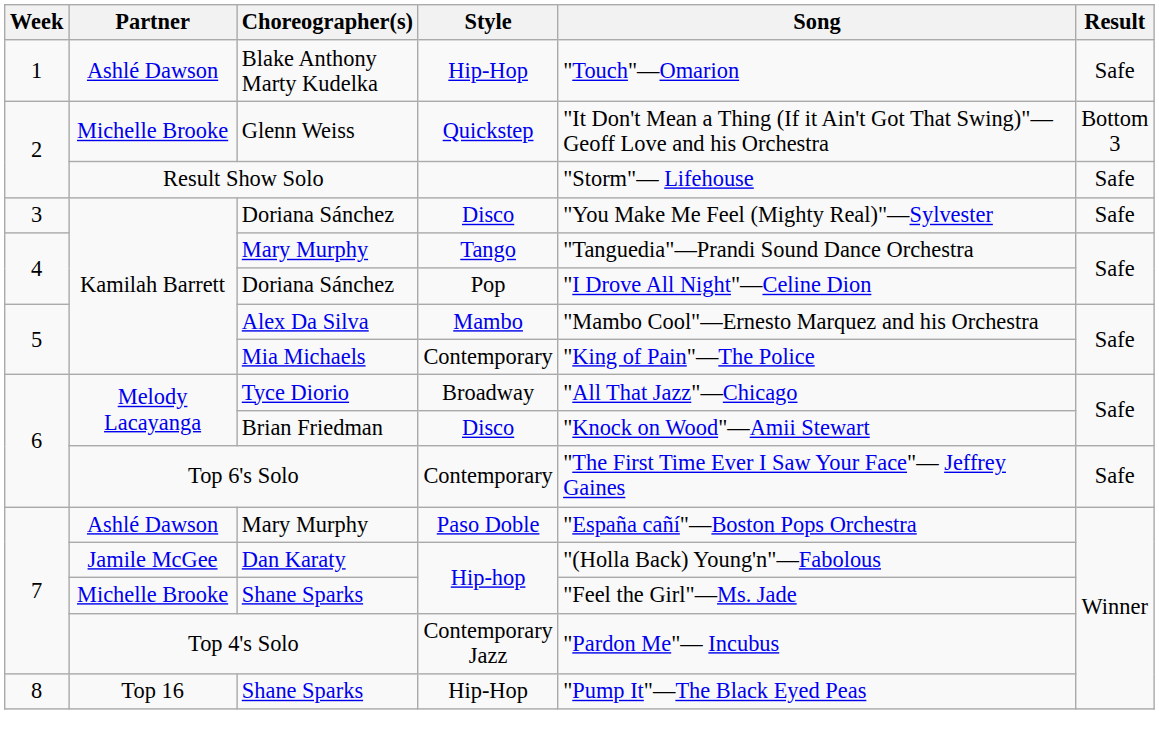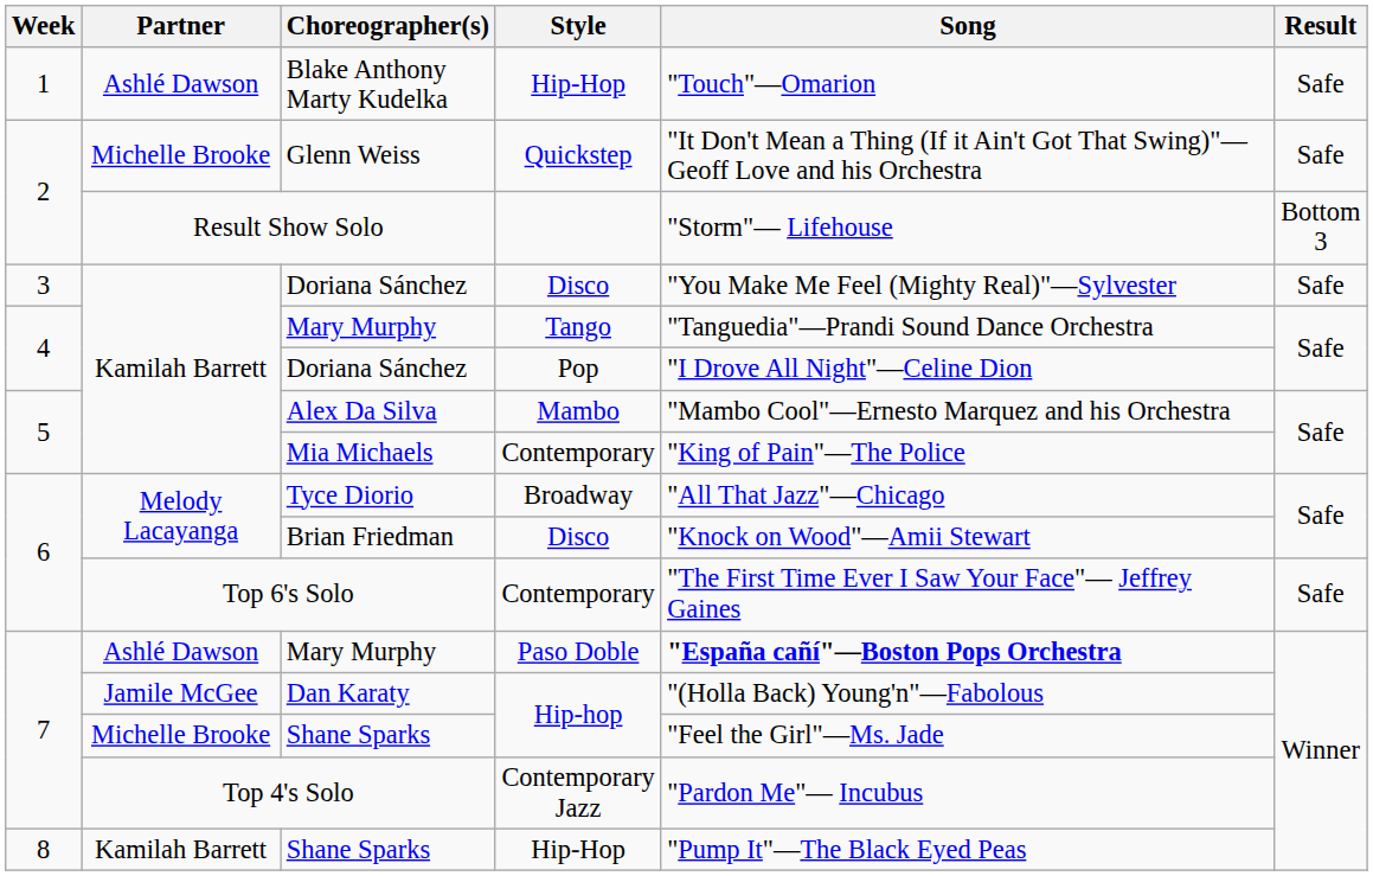Glenn Weiss | Result: Bottom 3 -> Safe
Result Show Solo | Result: Safe -> Bottom 3
Mary Murphy / Paso Doble | Song: normal -> bold
Shane Sparks / Hip-Hop | Partner: Top 16 -> Kamilah Barrett
